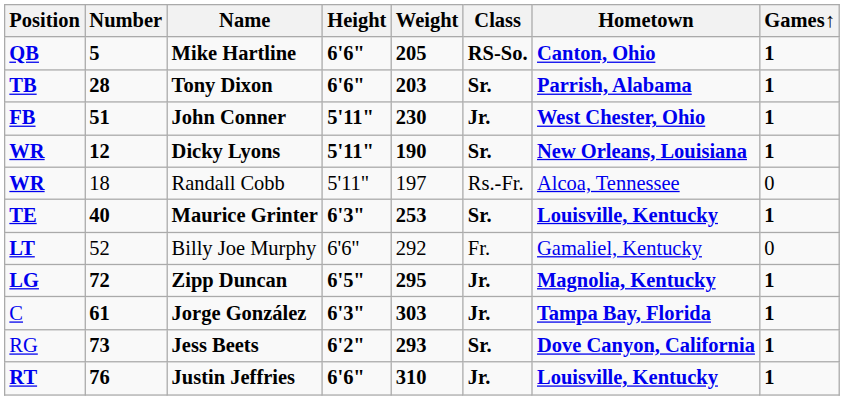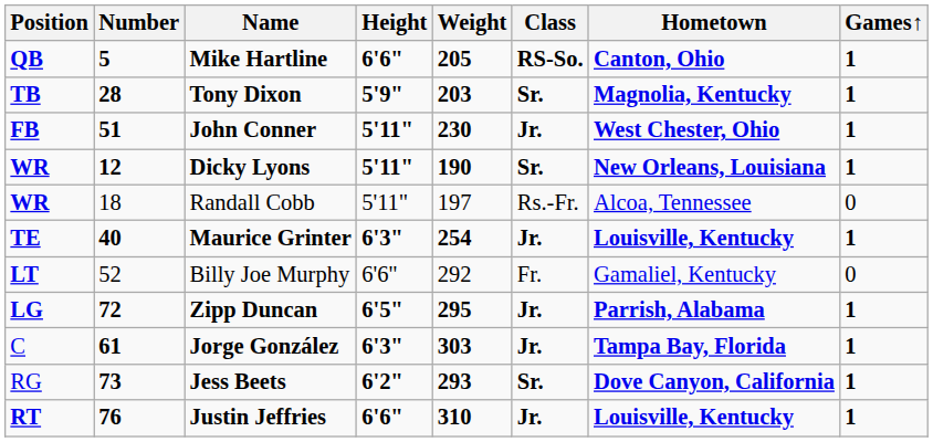Tony Dixon | Height: 6'6" -> 5'9"
Tony Dixon | Hometown: Parrish, Alabama -> Magnolia, Kentucky
Maurice Grinter | Weight: 253 -> 254
Maurice Grinter | Class: Sr. -> Jr.
Zipp Duncan | Hometown: Magnolia, Kentucky -> Parrish, Alabama
